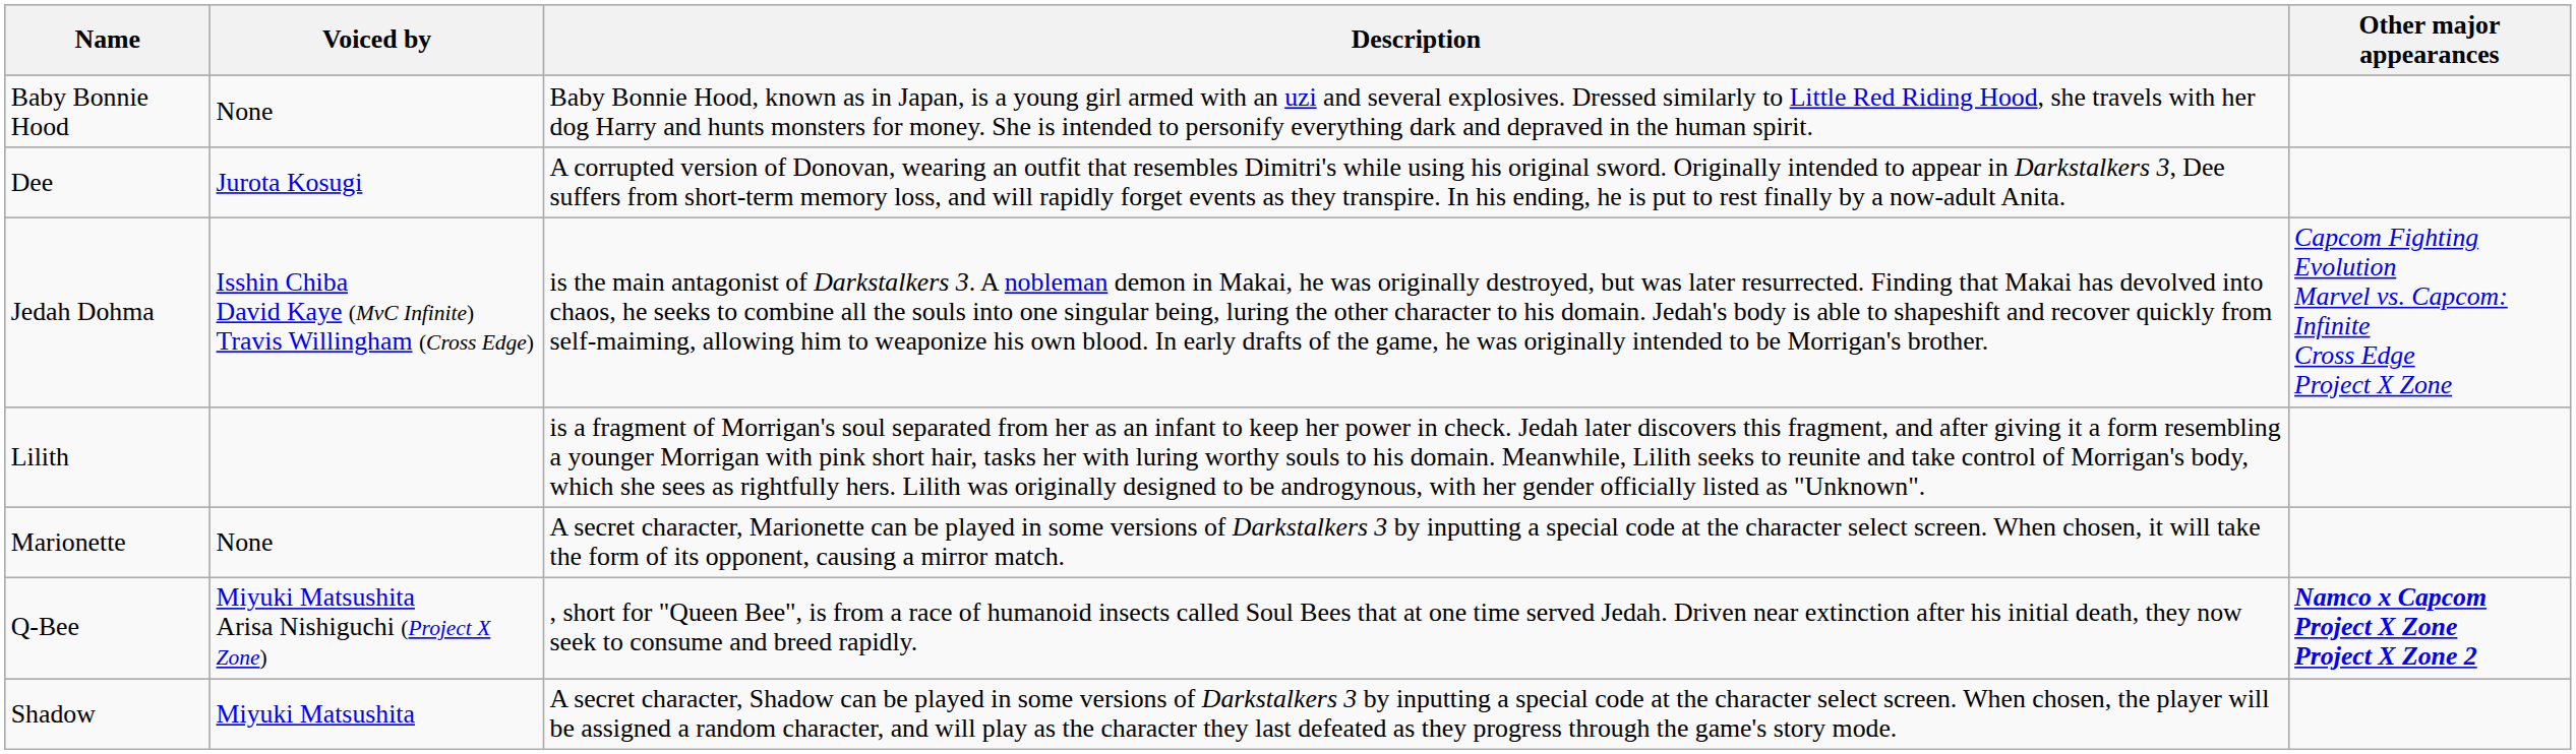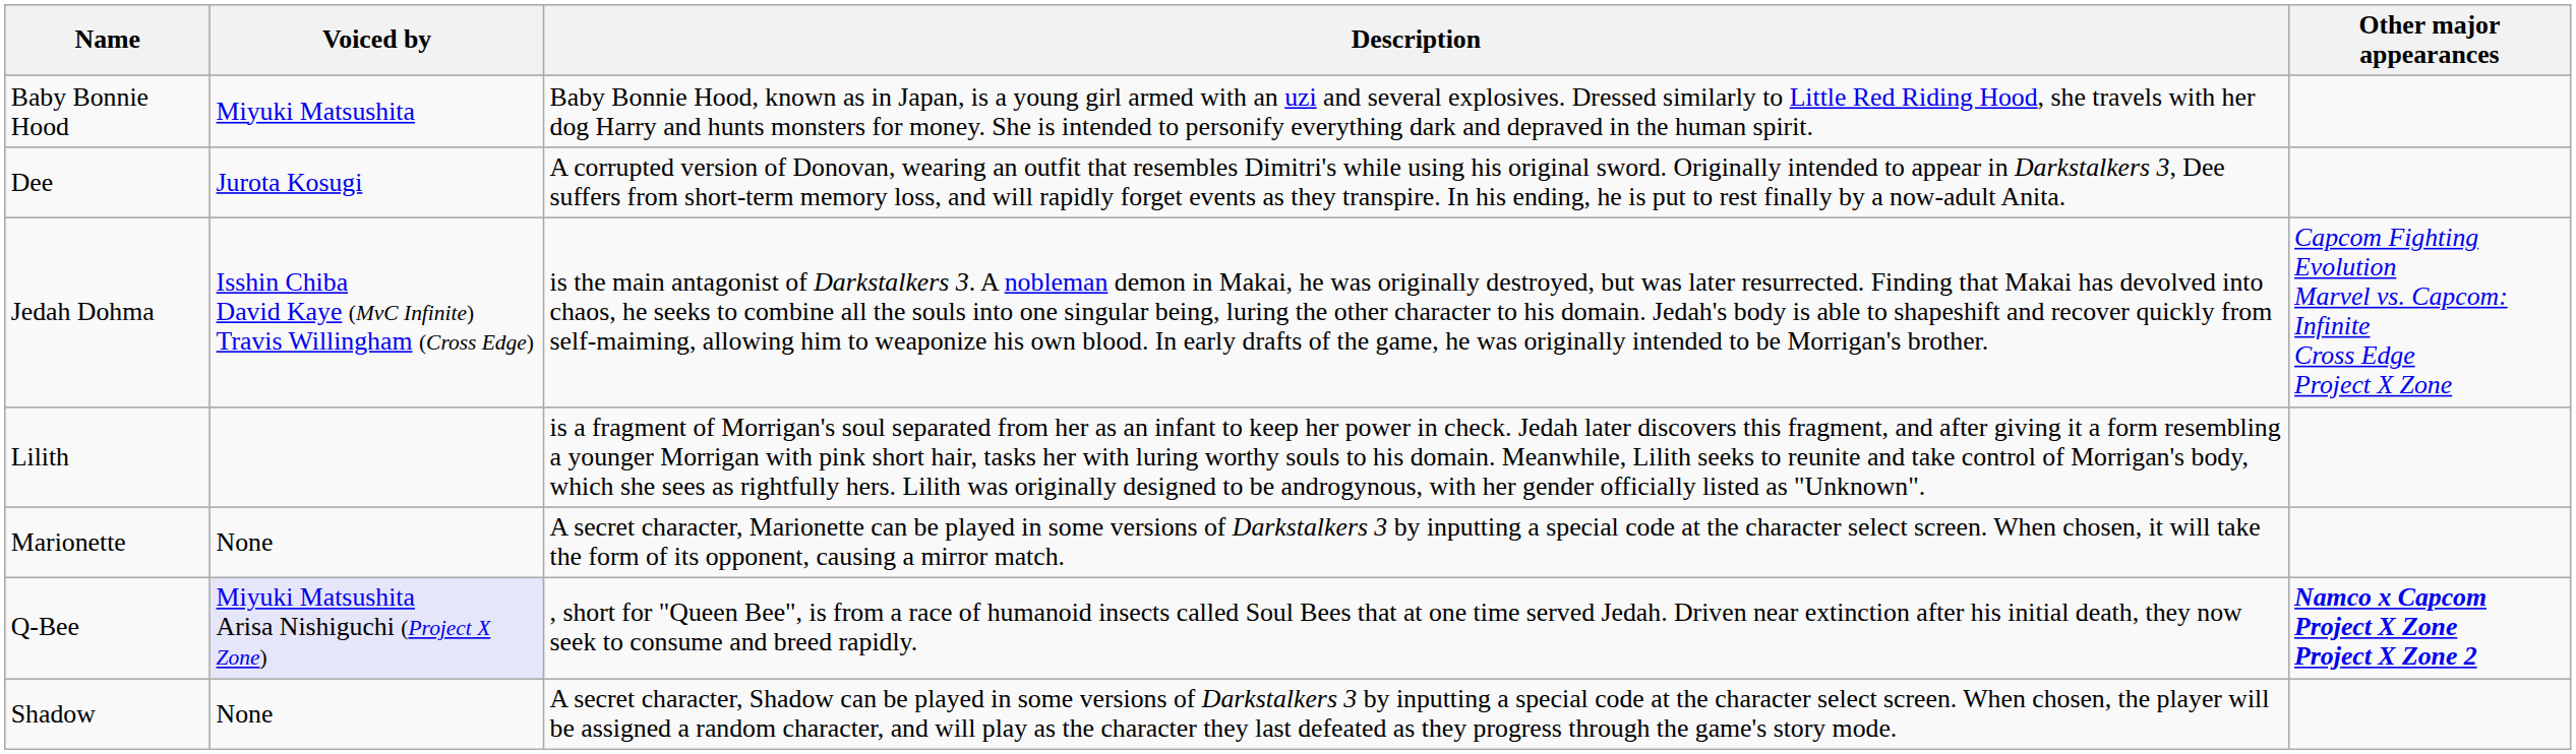Baby Bonnie Hood | Voiced by: None -> Miyuki Matsushita
Q-Bee | Voiced by: no background -> lavender background
Shadow | Voiced by: Miyuki Matsushita -> None
